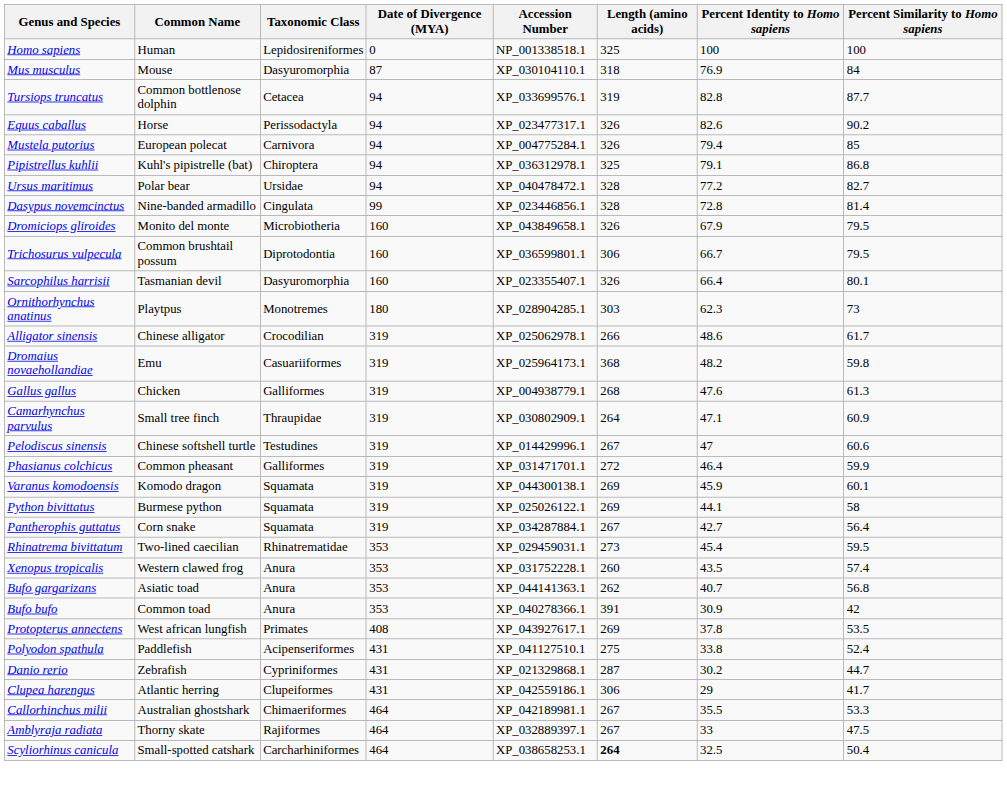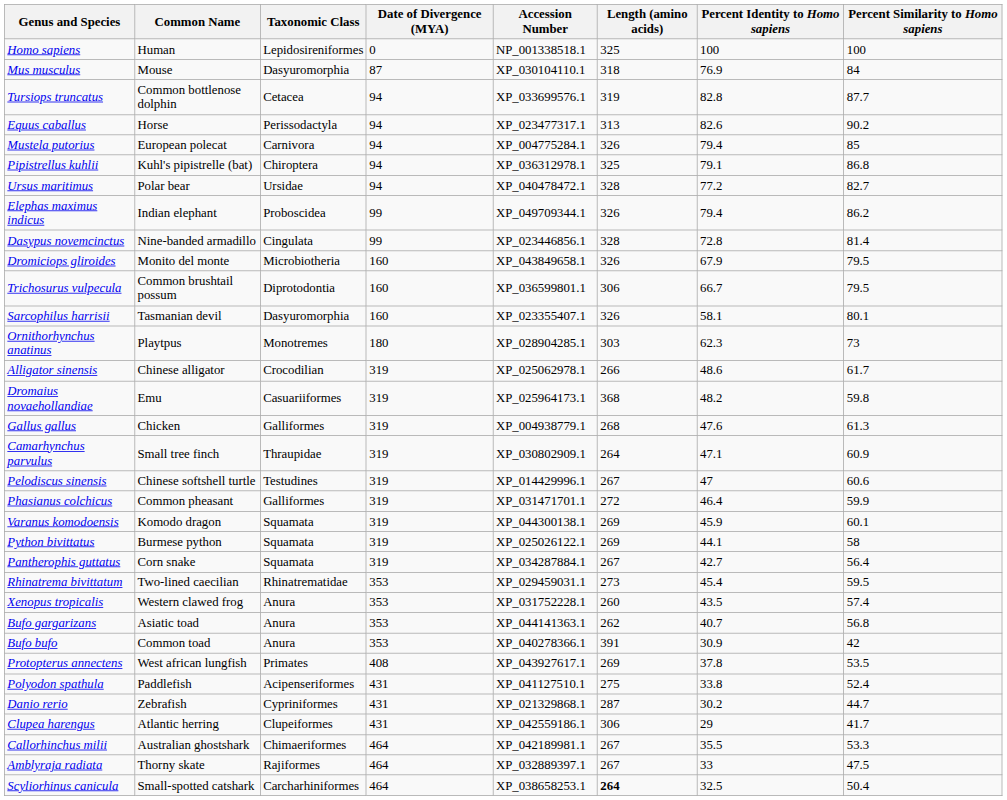Equus caballus | Length (amino acids): 326 -> 313
+ row: Elephas maximus indicus | Indian elephant | Proboscidea | 99 | XP_049709344.1 | 326 | 79.4 | 86.2
Sarcophilus harrisii | Percent Identity to Homo sapiens: 66.4 -> 58.1
